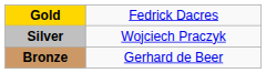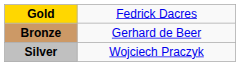rows swapped: Silver <-> Bronze
